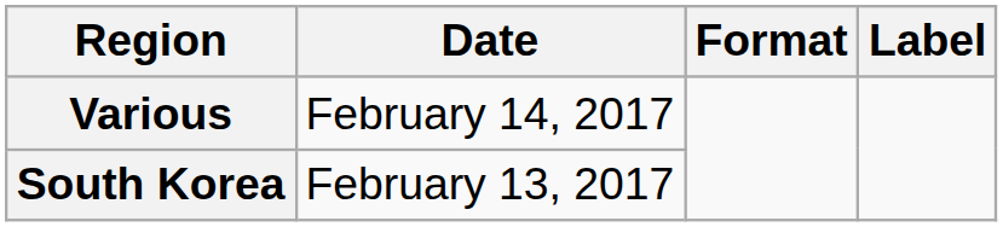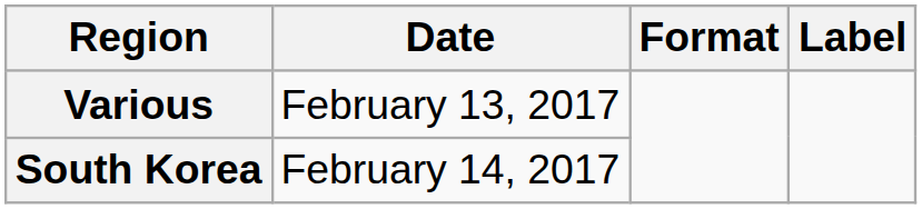Various | Date: February 14, 2017 -> February 13, 2017
South Korea | Date: February 13, 2017 -> February 14, 2017
